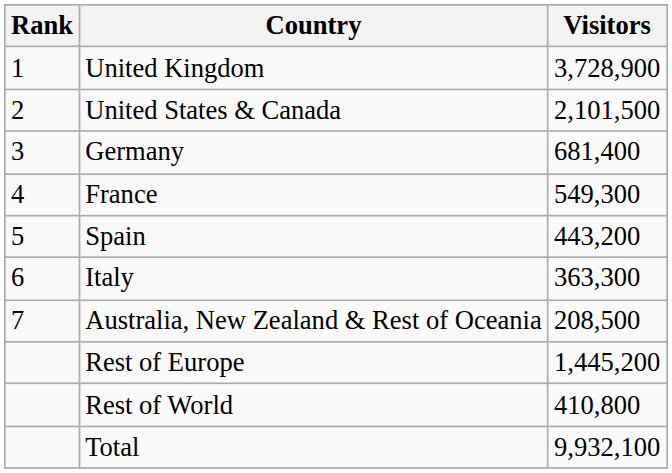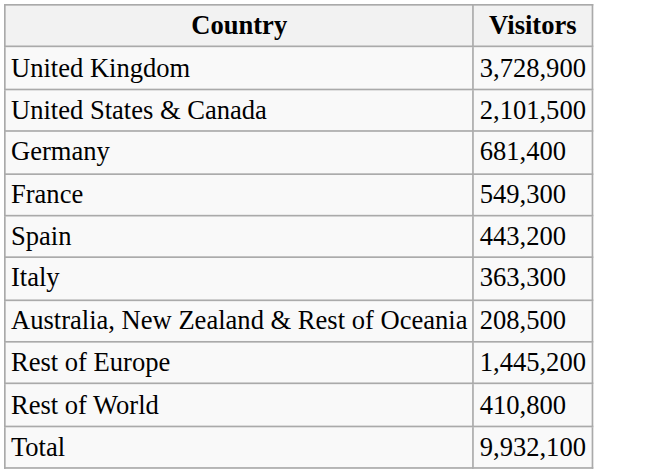- column: Rank | 1 | 2 | 3 | 4 | 5 | 6 | 7
